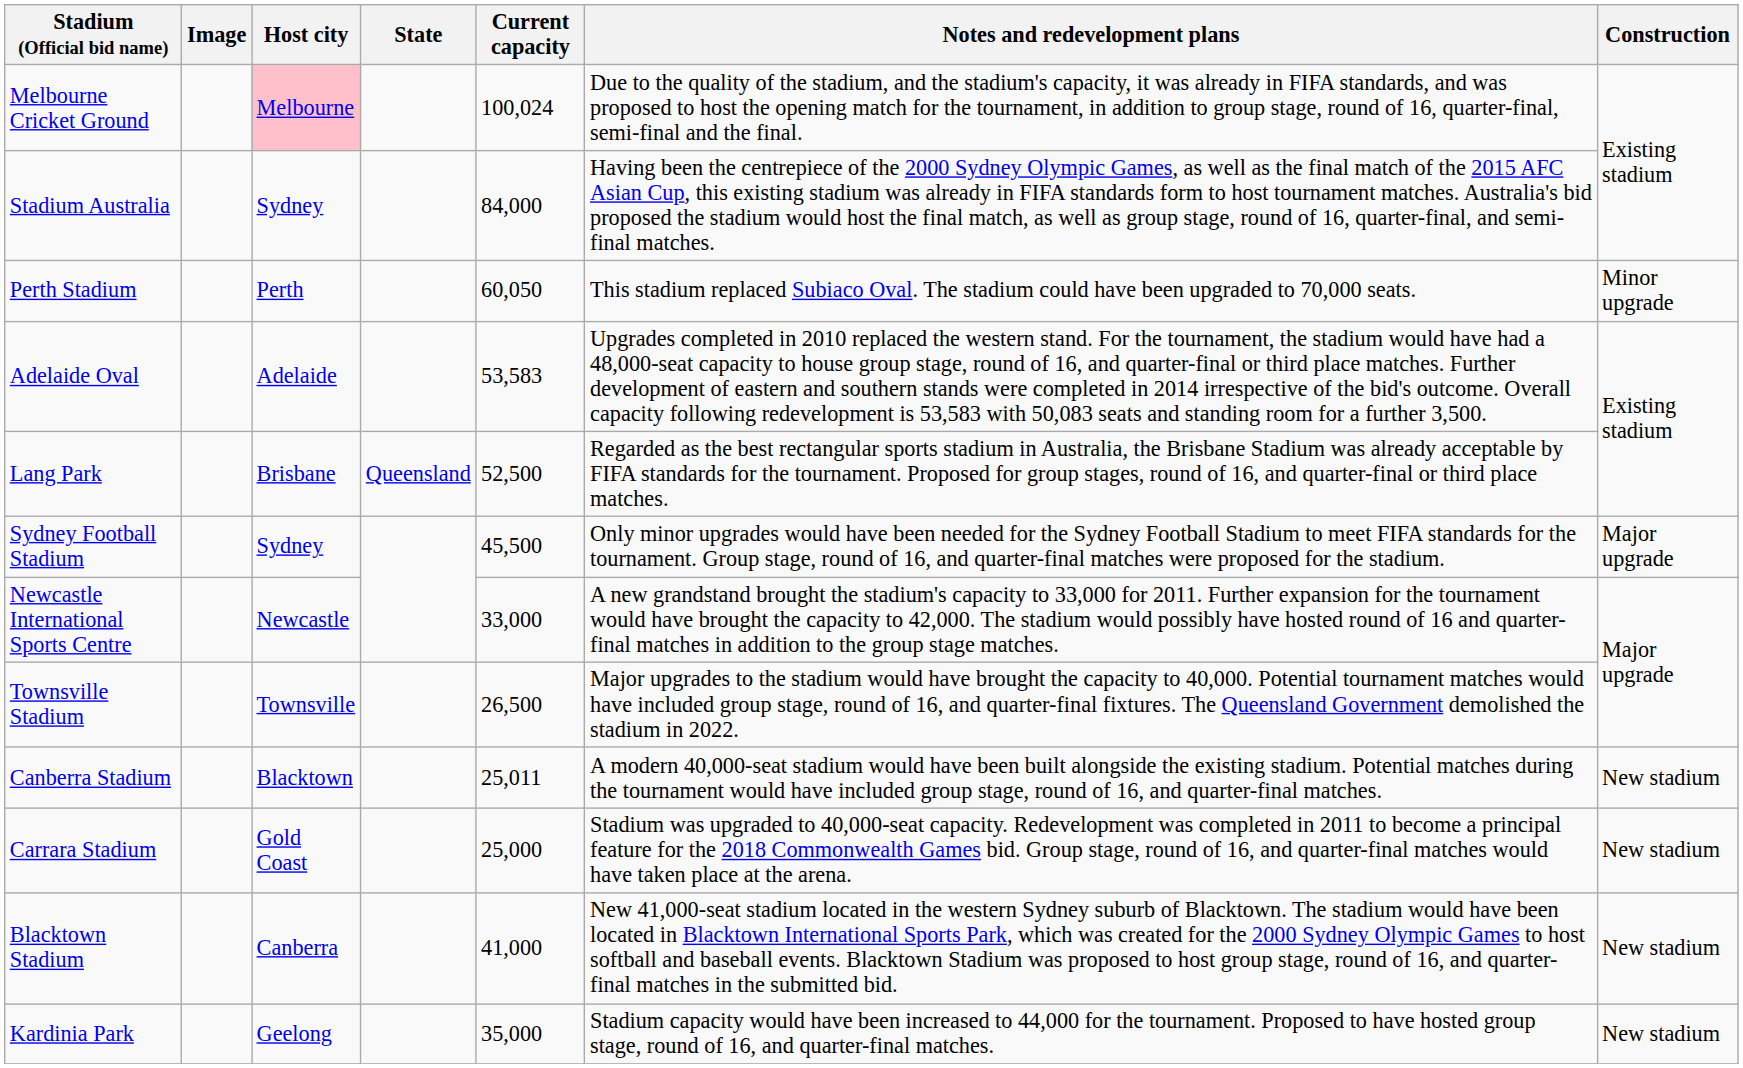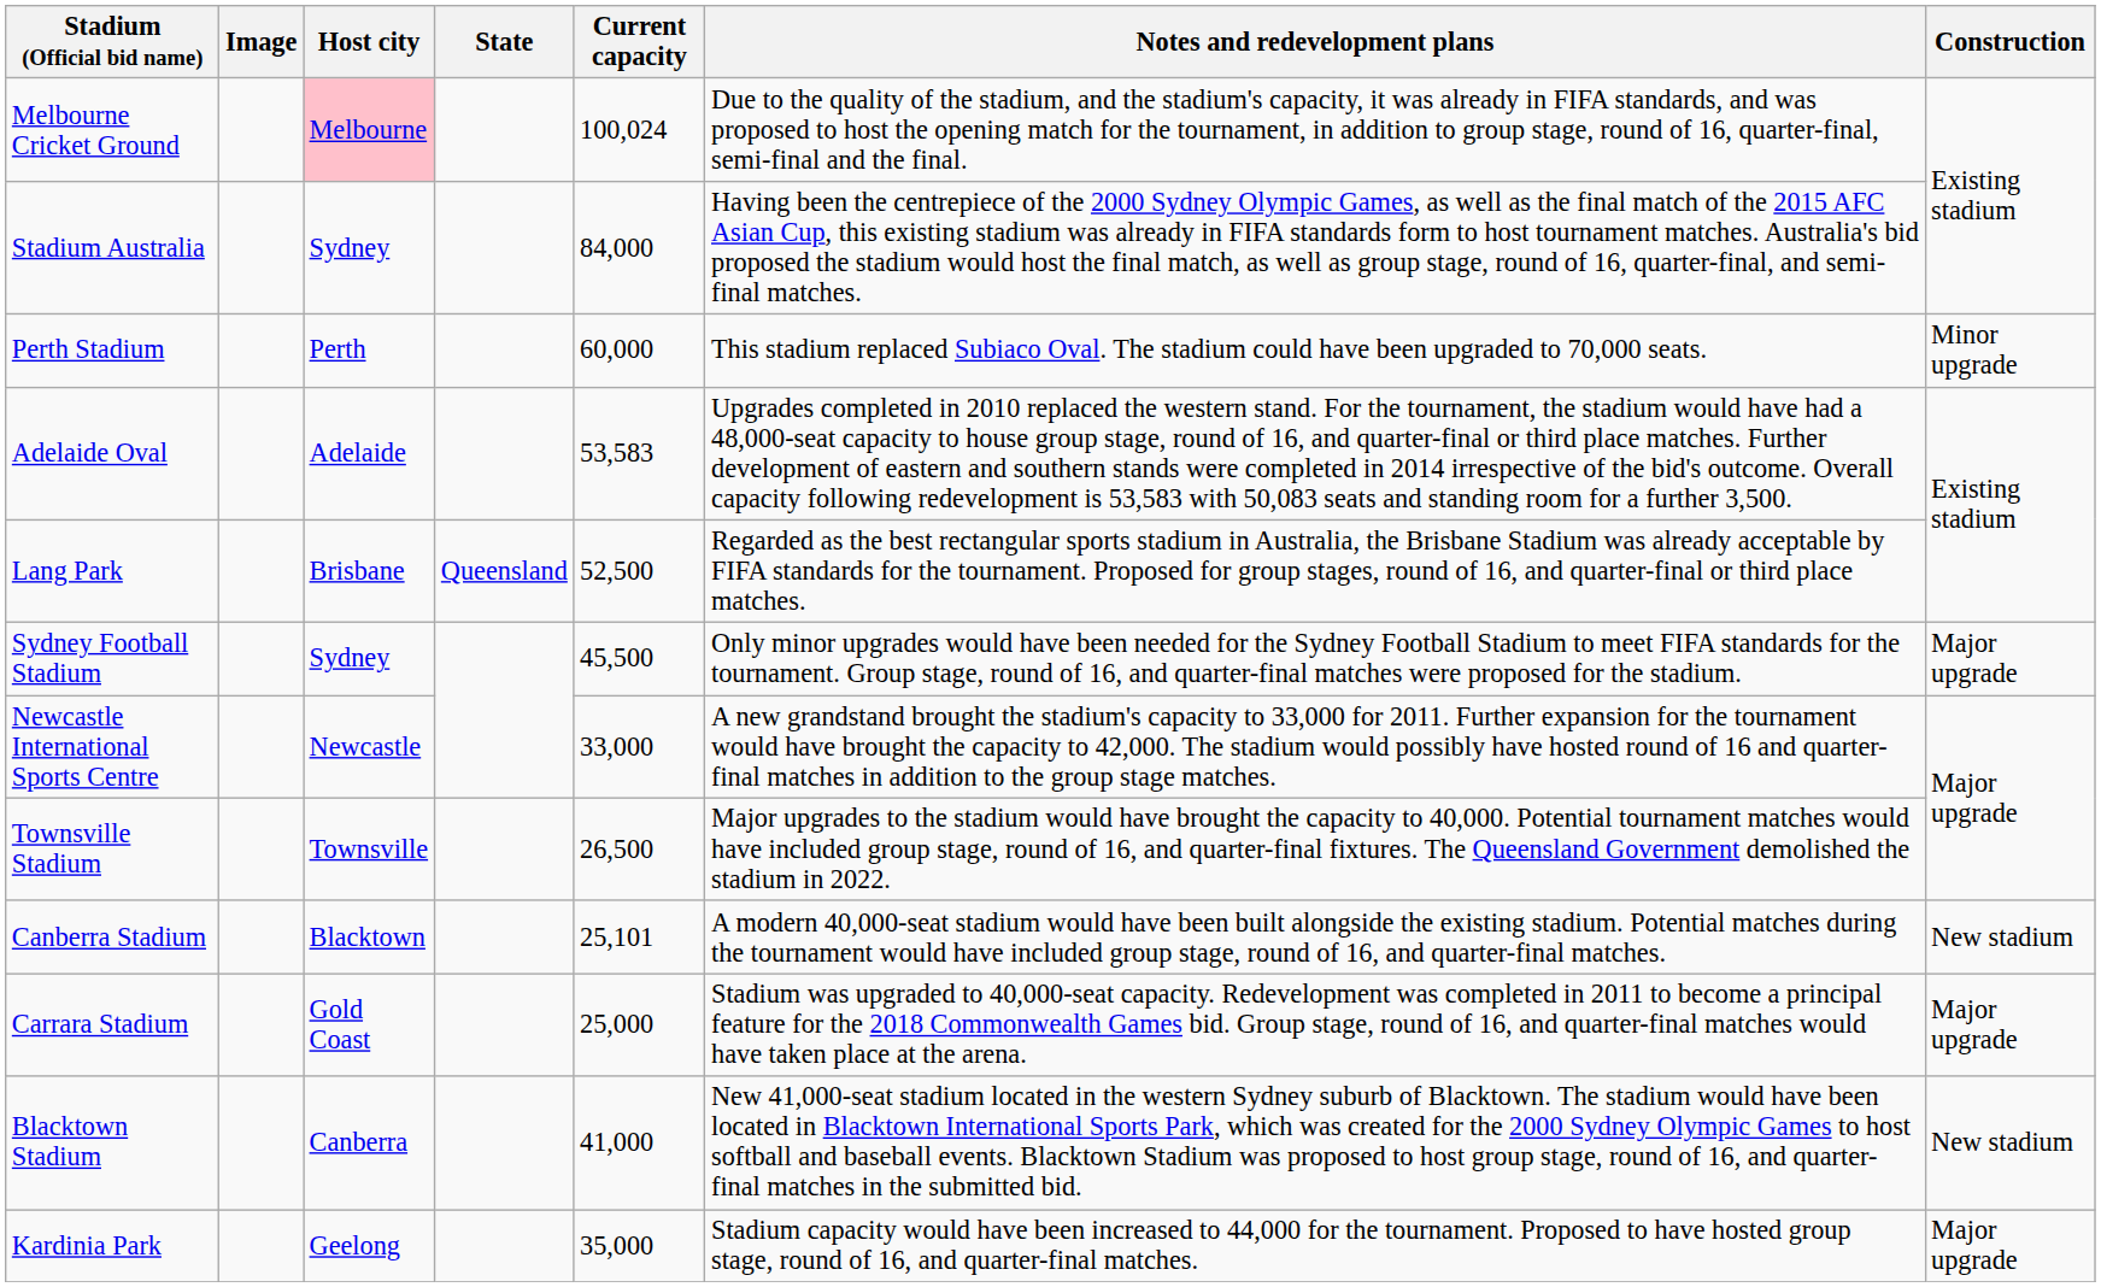Perth Stadium | Current capacity: 60,050 -> 60,000
Canberra Stadium | Current capacity: 25,011 -> 25,101
Carrara Stadium | Construction: New stadium -> Major upgrade
Kardinia Park | Construction: New stadium -> Major upgrade
